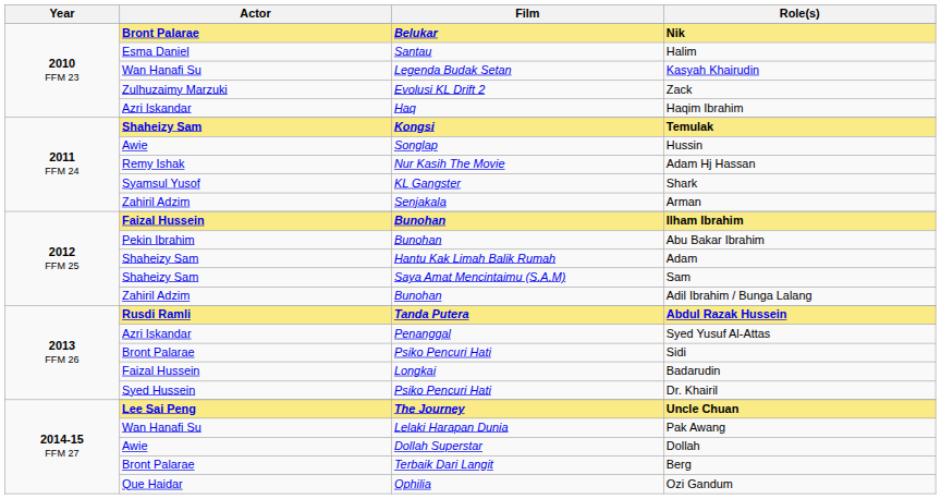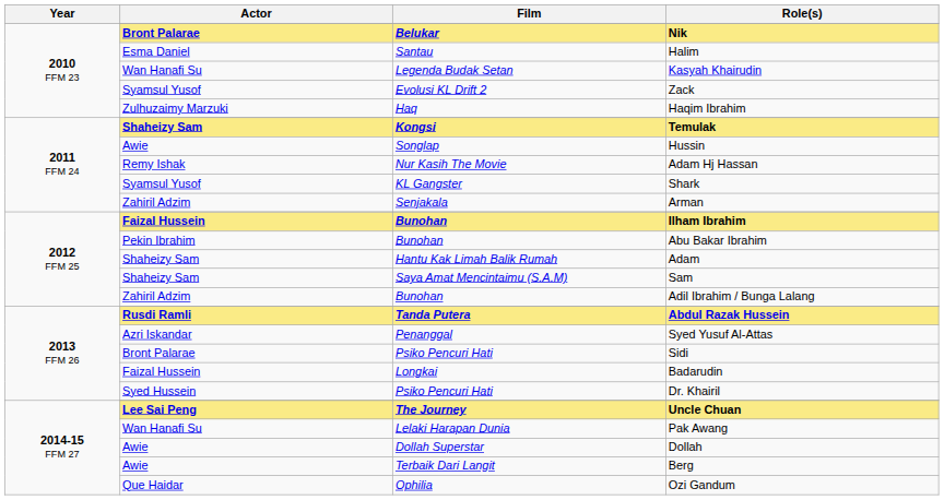Zack | Actor: Zulhuzaimy Marzuki -> Syamsul Yusof
Haqim Ibrahim | Actor: Azri Iskandar -> Zulhuzaimy Marzuki
Berg | Actor: Bront Palarae -> Awie
